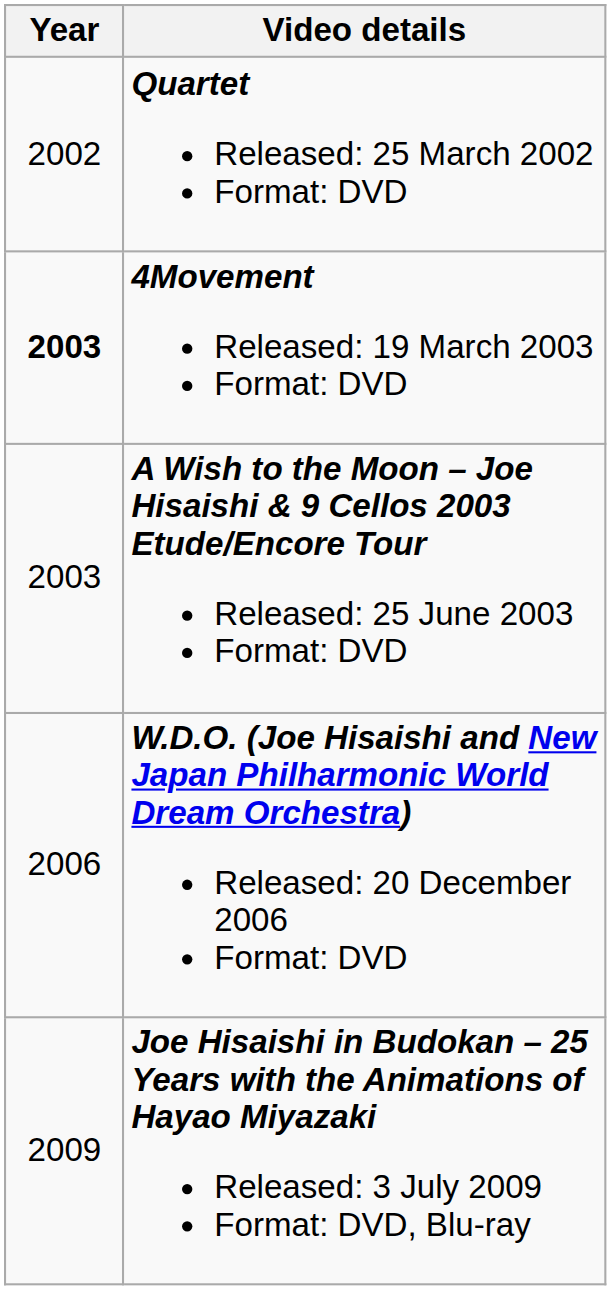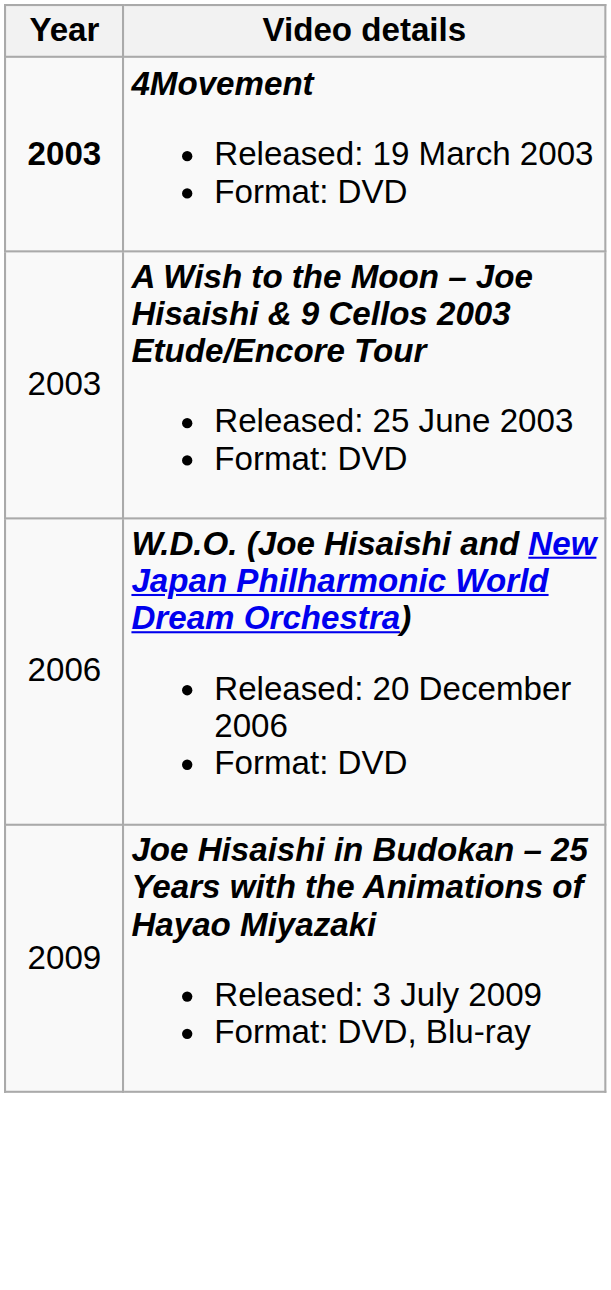- row: 2002 | Quartet Released: 25 March 2002 Format: DVD
